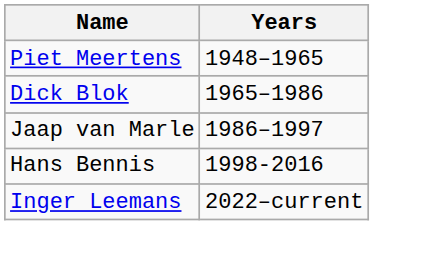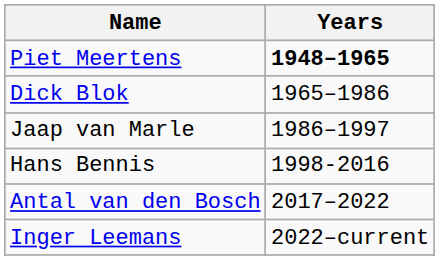Piet Meertens | Years: normal -> bold
+ row: Antal van den Bosch | 2017–2022
